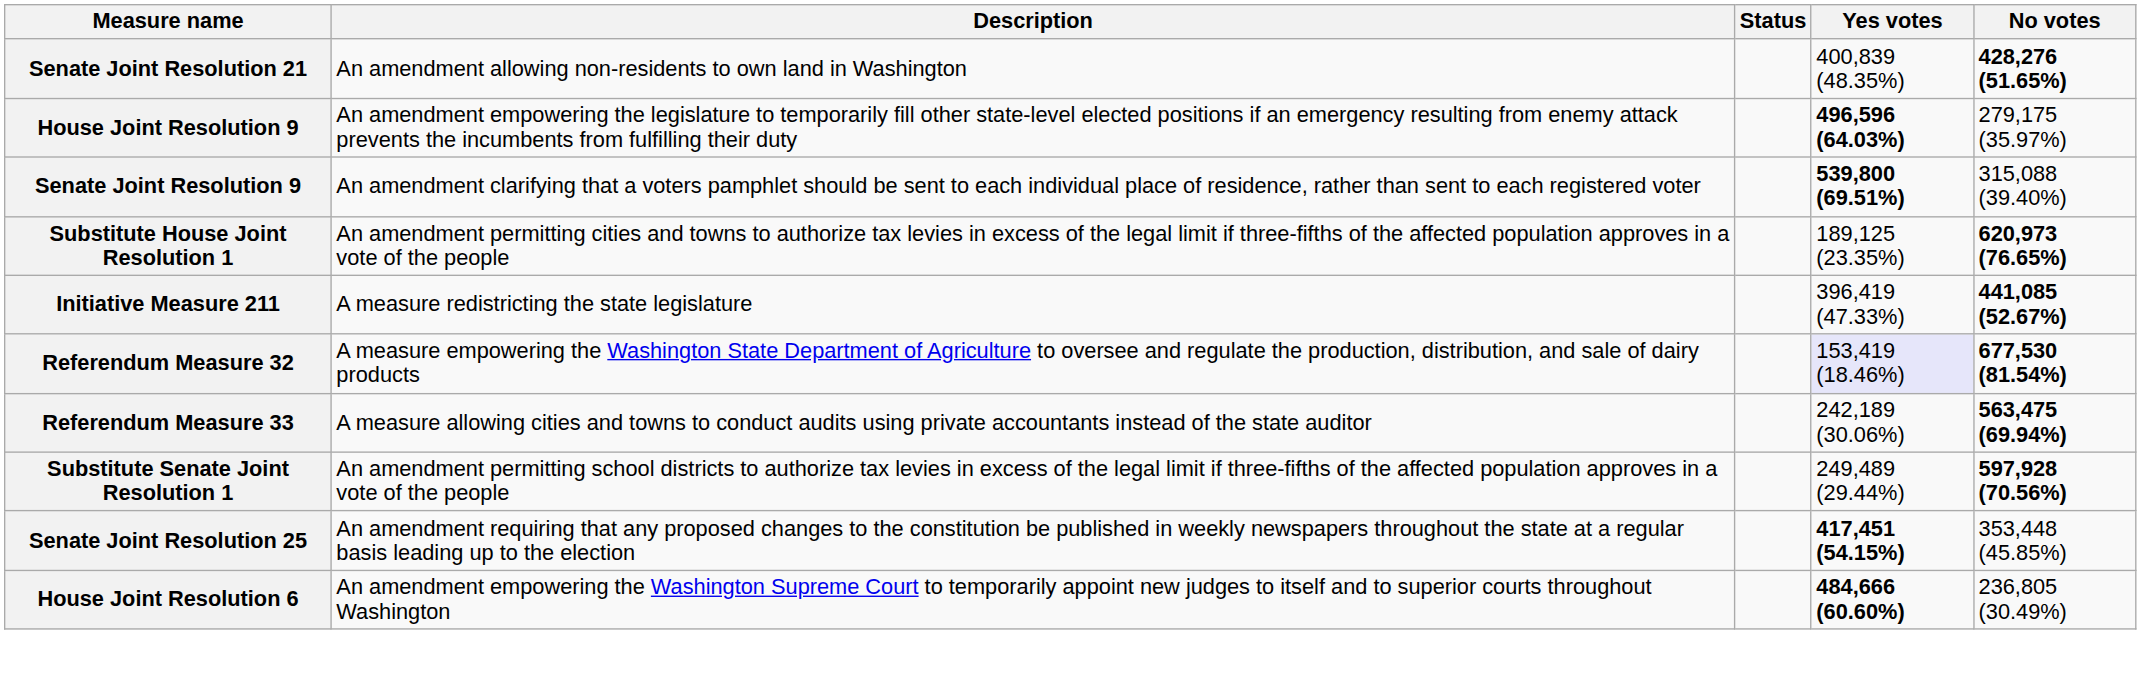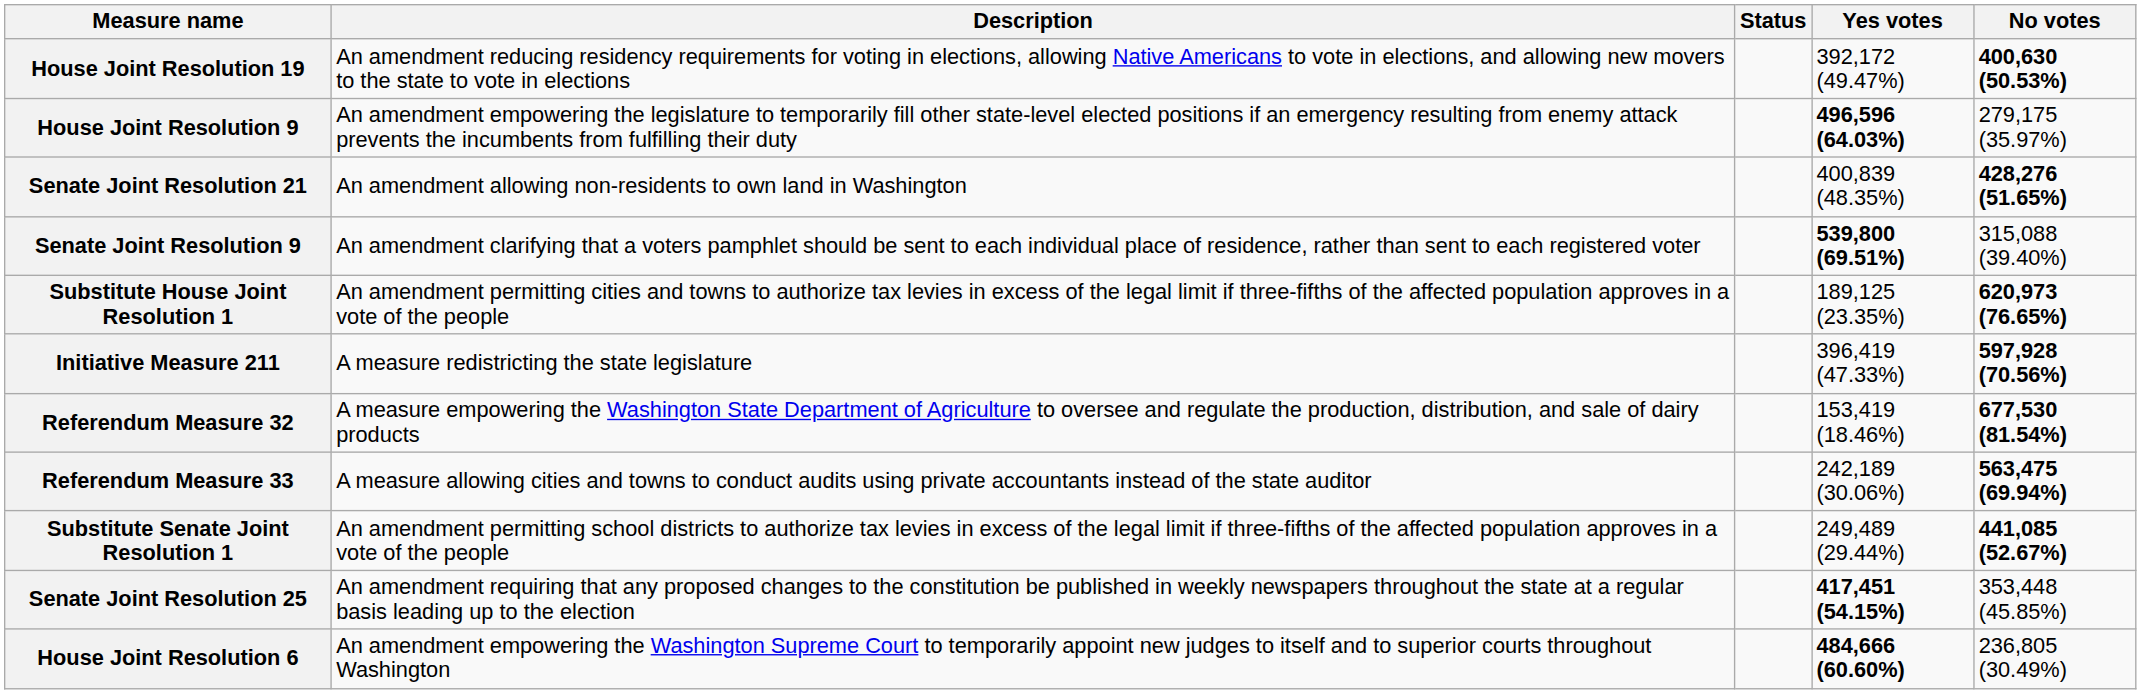+ row: House Joint Resolution 19 | An amendment reducing residency requirements for voting in elections, allowing Native Americans to vote in elections, and allowing new movers to the state to vote in elections | 392,172 (49.47%) | 400,630 (50.53%)
rows swapped: House Joint Resolution 9 <-> Senate Joint Resolution 21
Initiative Measure 211 | No votes: 441,085 (52.67%) -> 597,928 (70.56%)
Referendum Measure 32 | Yes votes: lavender background -> no background
Substitute Senate Joint Resolution 1 | No votes: 597,928 (70.56%) -> 441,085 (52.67%)
